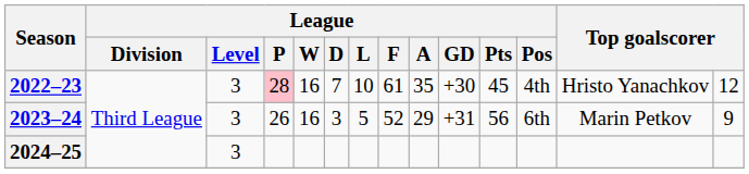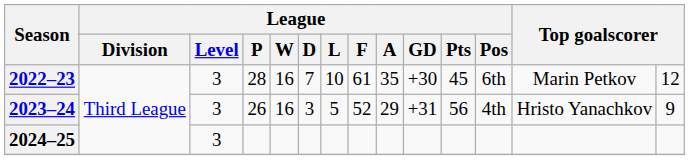2022–23 | League / P: pink background -> no background
2022–23 | League / Pos: 4th -> 6th
2022–23 | column 13: Hristo Yanachkov -> Marin Petkov
2023–24 | League / Pos: 6th -> 4th
2023–24 | column 13: Marin Petkov -> Hristo Yanachkov
